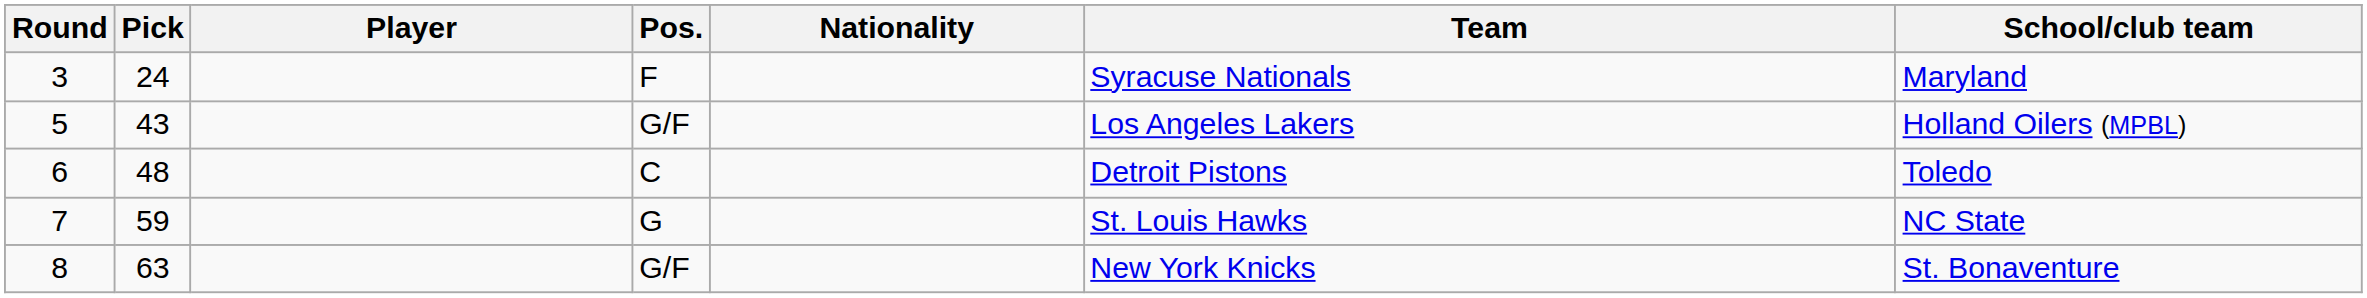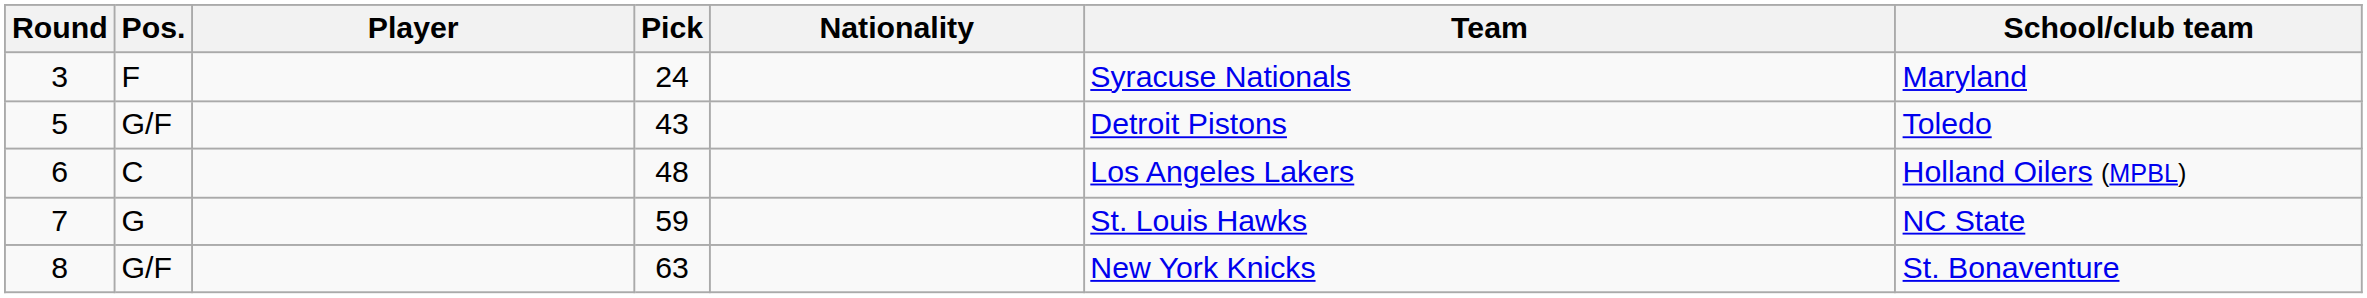columns swapped: Pick <-> Pos.
5 | Team: Los Angeles Lakers -> Detroit Pistons
5 | School/club team: Holland Oilers (MPBL) -> Toledo
6 | Team: Detroit Pistons -> Los Angeles Lakers
6 | School/club team: Toledo -> Holland Oilers (MPBL)
